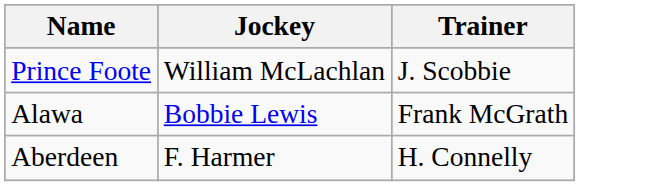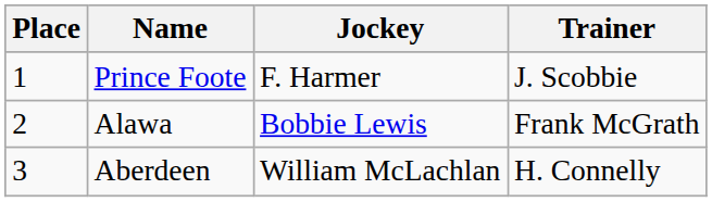+ column: Place | 1 | 2 | 3
Prince Foote | Jockey: William McLachlan -> F. Harmer
Aberdeen | Jockey: F. Harmer -> William McLachlan
